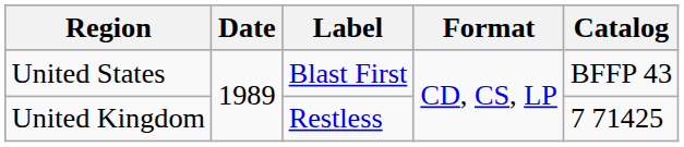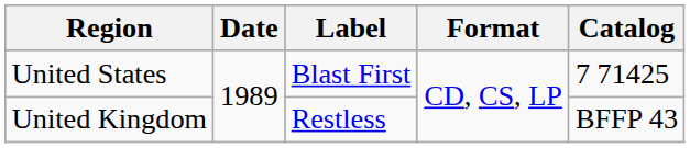United States | Catalog: BFFP 43 -> 7 71425
United Kingdom | Catalog: 7 71425 -> BFFP 43
